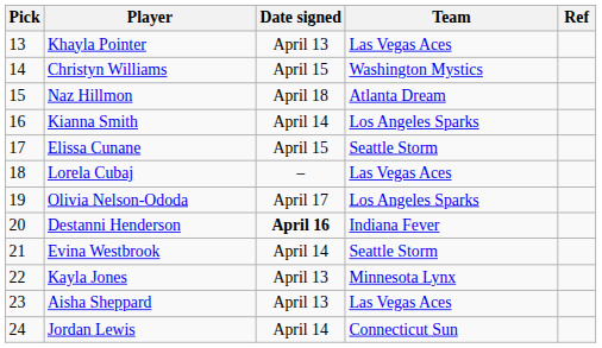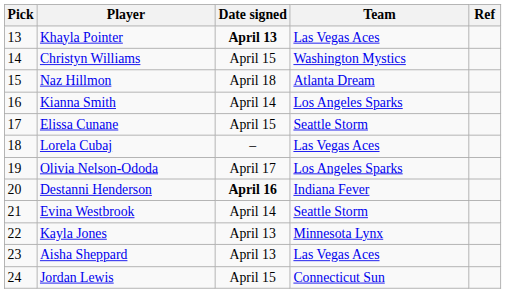Khayla Pointer | Date signed: normal -> bold
Jordan Lewis | Date signed: April 14 -> April 15
